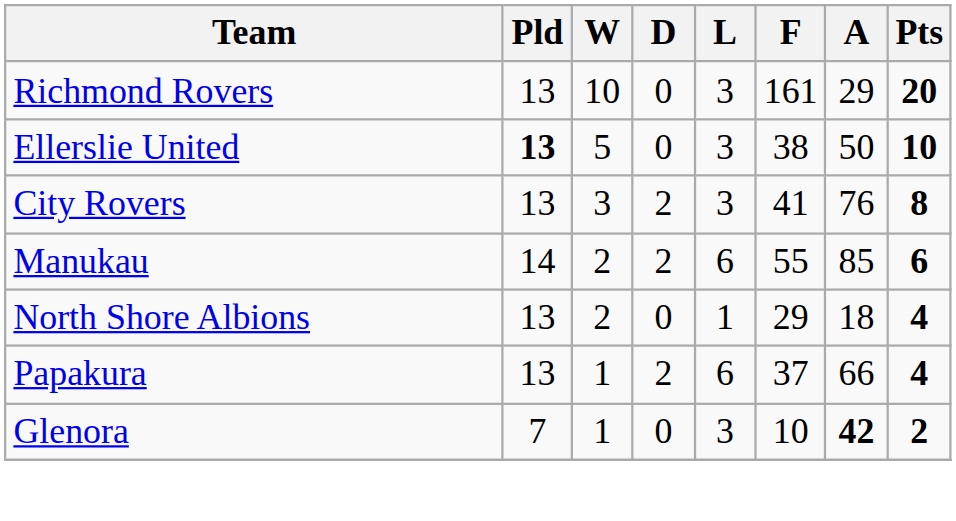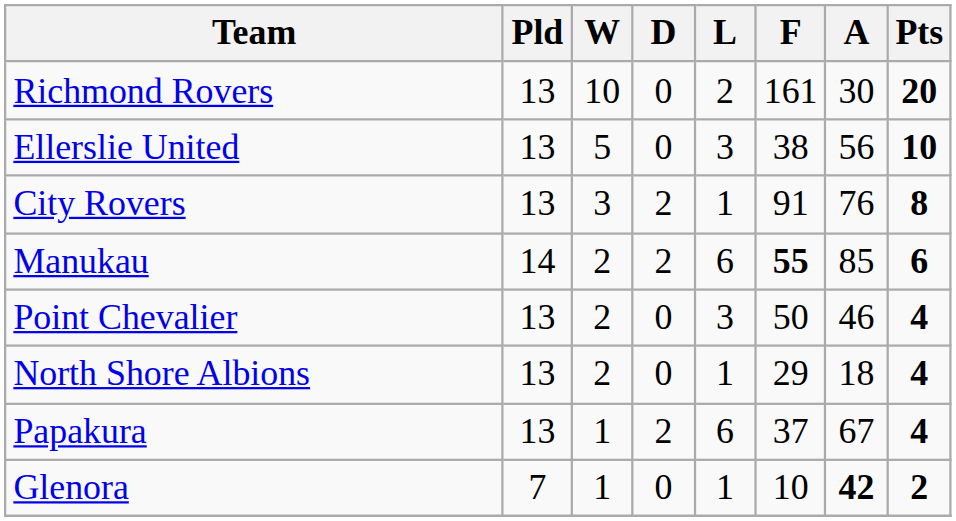Richmond Rovers | L: 3 -> 2
Richmond Rovers | A: 29 -> 30
Ellerslie United | Pld: bold -> normal
Ellerslie United | A: 50 -> 56
City Rovers | L: 3 -> 1
City Rovers | F: 41 -> 91
Manukau | F: normal -> bold
+ row: Point Chevalier | 13 | 2 | 0 | 3 | 50 | 46 | 4
Papakura | A: 66 -> 67
Glenora | L: 3 -> 1
